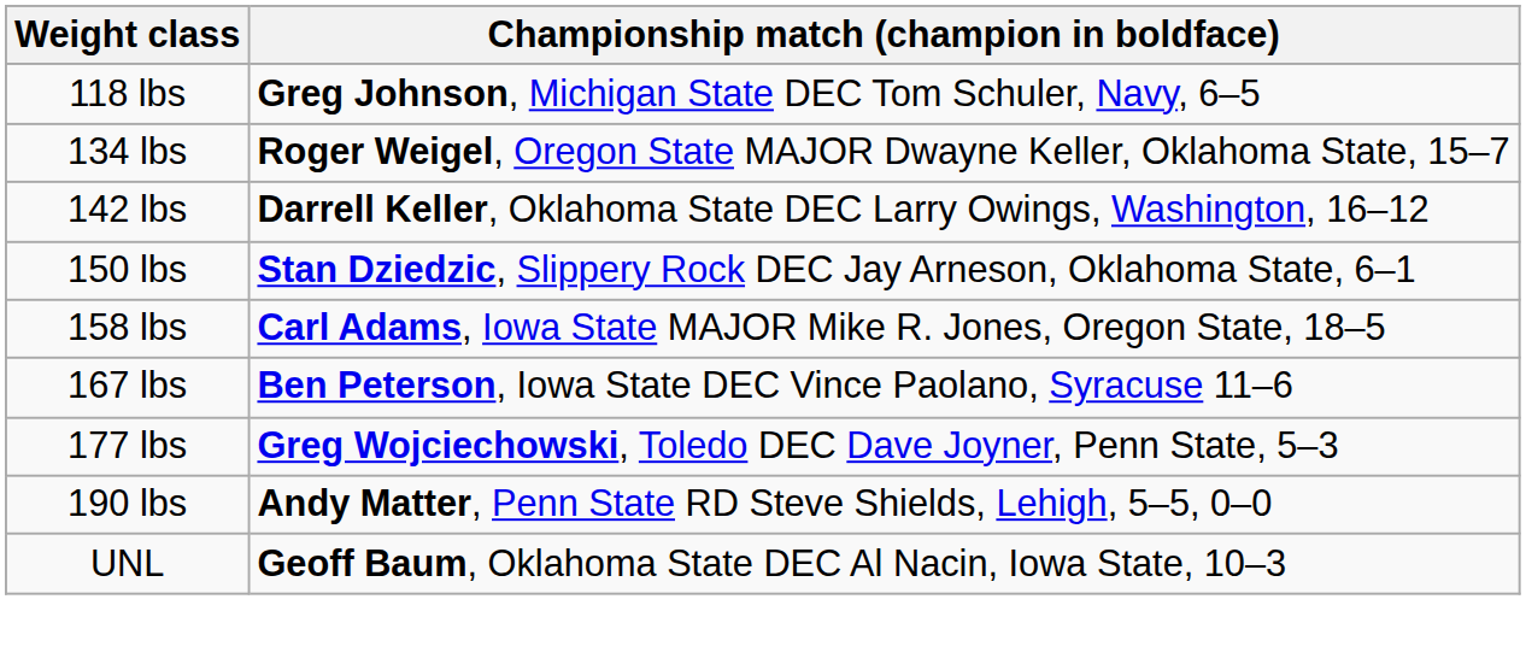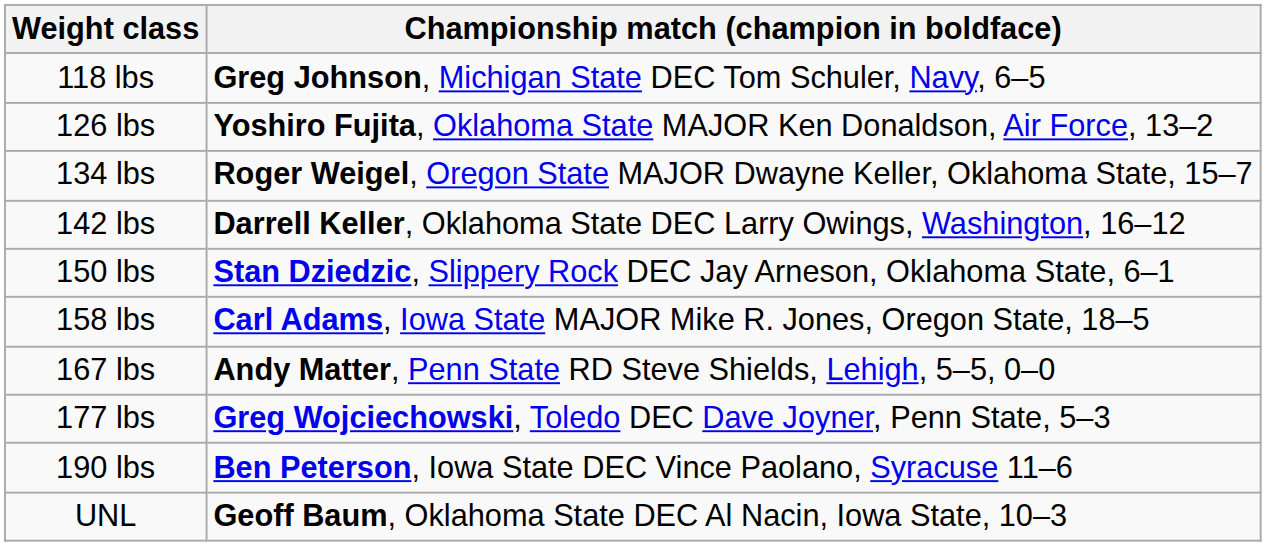+ row: 126 lbs | Yoshiro Fujita, Oklahoma State MAJOR Ken Donaldson, Air Force, 13–2
167 lbs | Championship match (champion in boldface): Ben Peterson, Iowa State DEC Vince Paolano, Syracuse 11–6 -> Andy Matter, Penn State RD Steve Shields, Lehigh, 5–5, 0–0
190 lbs | Championship match (champion in boldface): Andy Matter, Penn State RD Steve Shields, Lehigh, 5–5, 0–0 -> Ben Peterson, Iowa State DEC Vince Paolano, Syracuse 11–6
